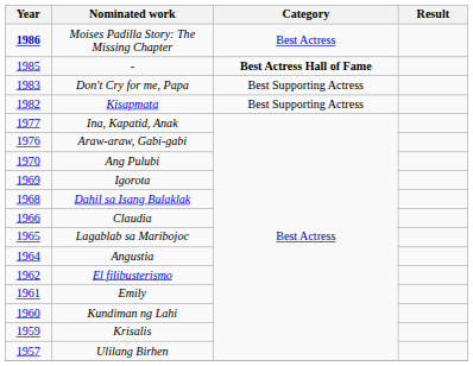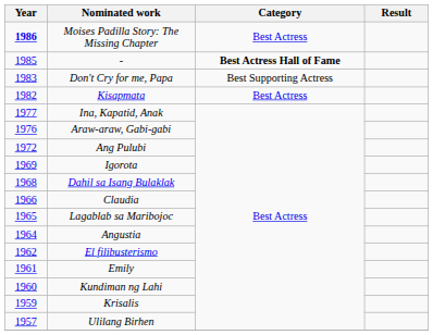Kisapmata | Category: Best Supporting Actress -> Best Actress
Ang Pulubi | Year: 1970 -> 1972
